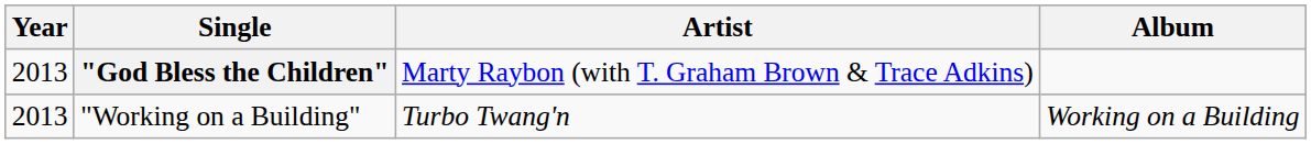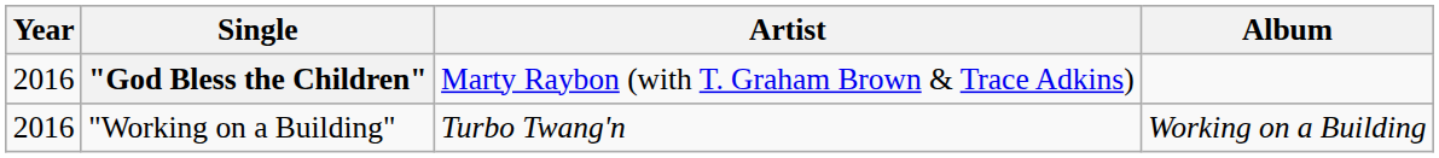"God Bless the Children" | Year: 2013 -> 2016
"Working on a Building" | Year: 2013 -> 2016
